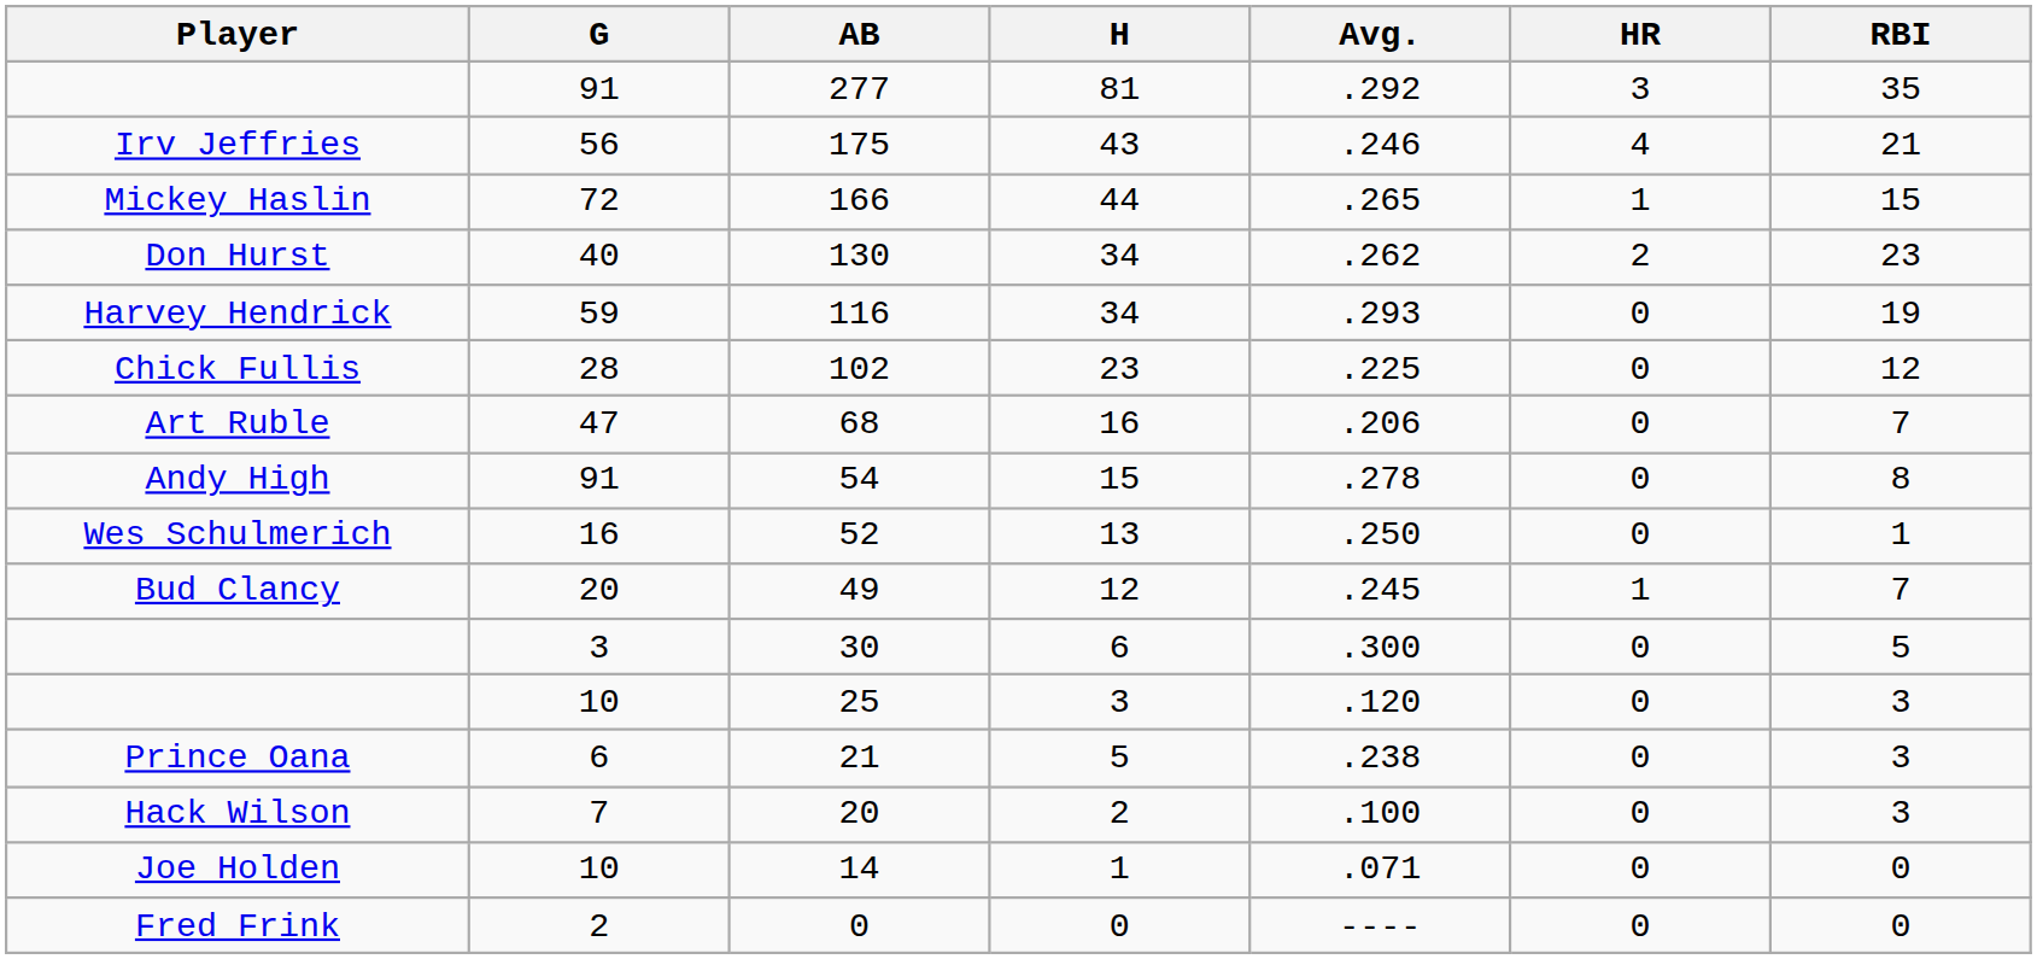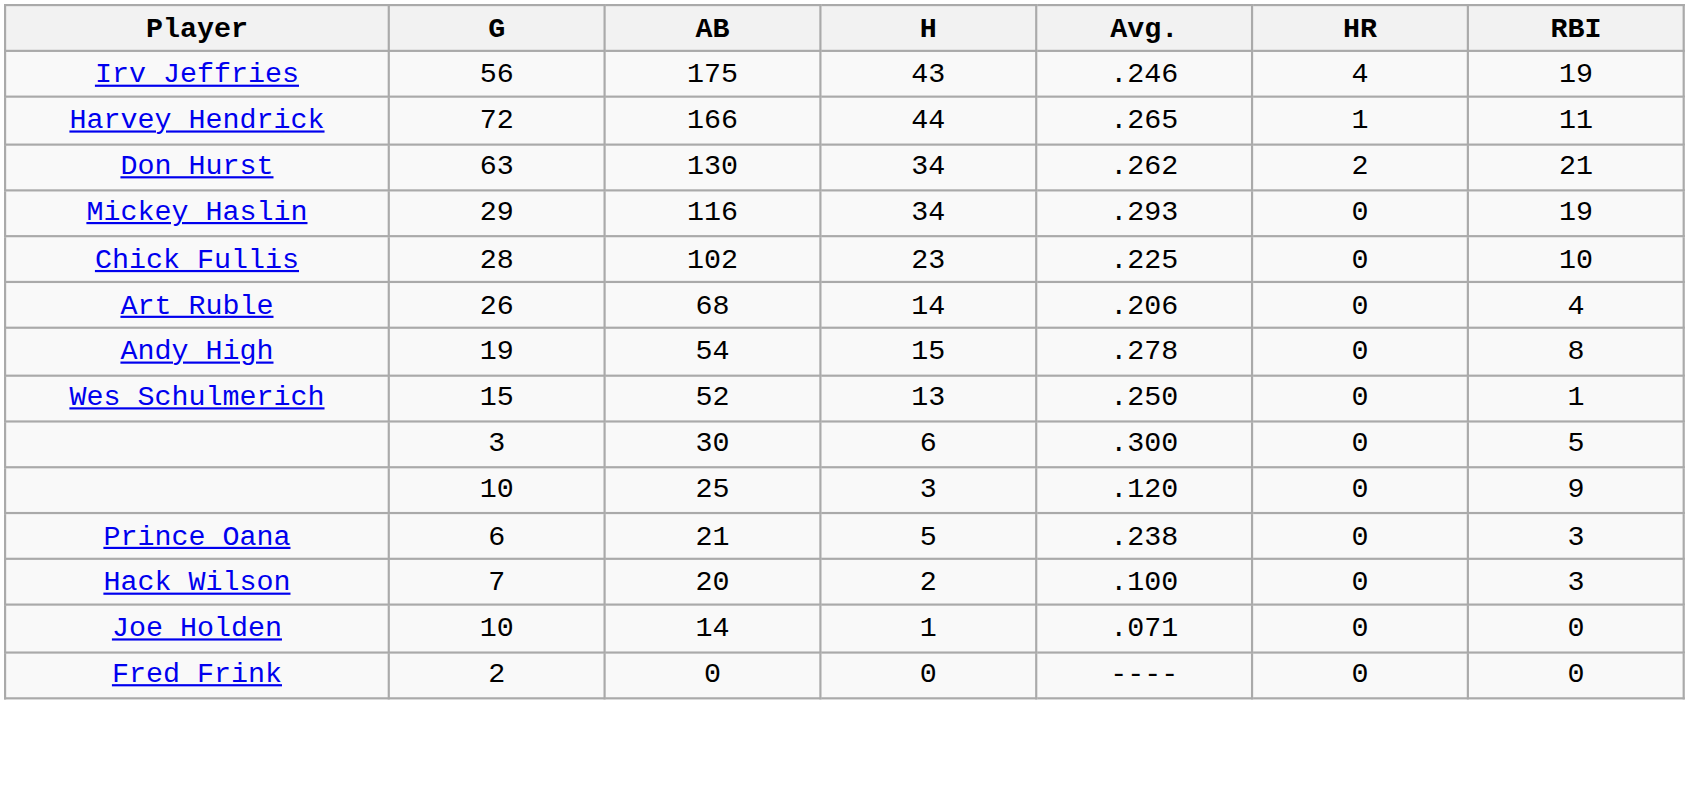- row: 91 | 277 | 81 | .292 | 3 | 35
175 | RBI: 21 -> 19
166 | Player: Mickey Haslin -> Harvey Hendrick
166 | RBI: 15 -> 11
130 | G: 40 -> 63
130 | RBI: 23 -> 21
116 | Player: Harvey Hendrick -> Mickey Haslin
116 | G: 59 -> 29
102 | RBI: 12 -> 10
68 | G: 47 -> 26
68 | H: 16 -> 14
68 | RBI: 7 -> 4
54 | G: 91 -> 19
52 | G: 16 -> 15
- row: Bud Clancy | 20 | 49 | 12 | .245 | 1 | 7
25 | RBI: 3 -> 9
